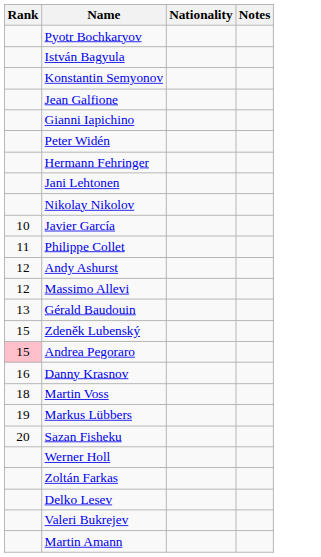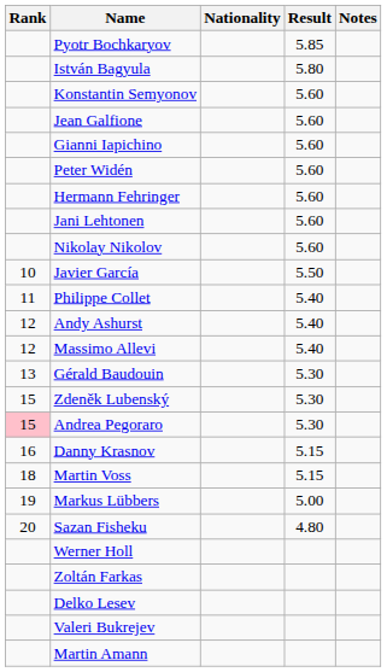+ column: Result | 5.85 | 5.80 | 5.60 | 5.60 | 5.60 | 5.60 | 5.60 | 5.60 | 5.60 | 5.50 | 5.40 | 5.40 | 5.40 | 5.30 | 5.30 | 5.30 | 5.15 | 5.15 | 5.00 | 4.80
